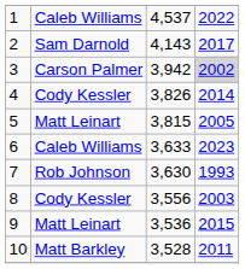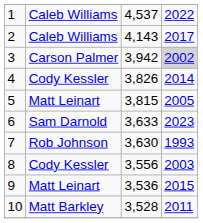2 | column 2: Sam Darnold -> Caleb Williams
6 | column 2: Caleb Williams -> Sam Darnold
